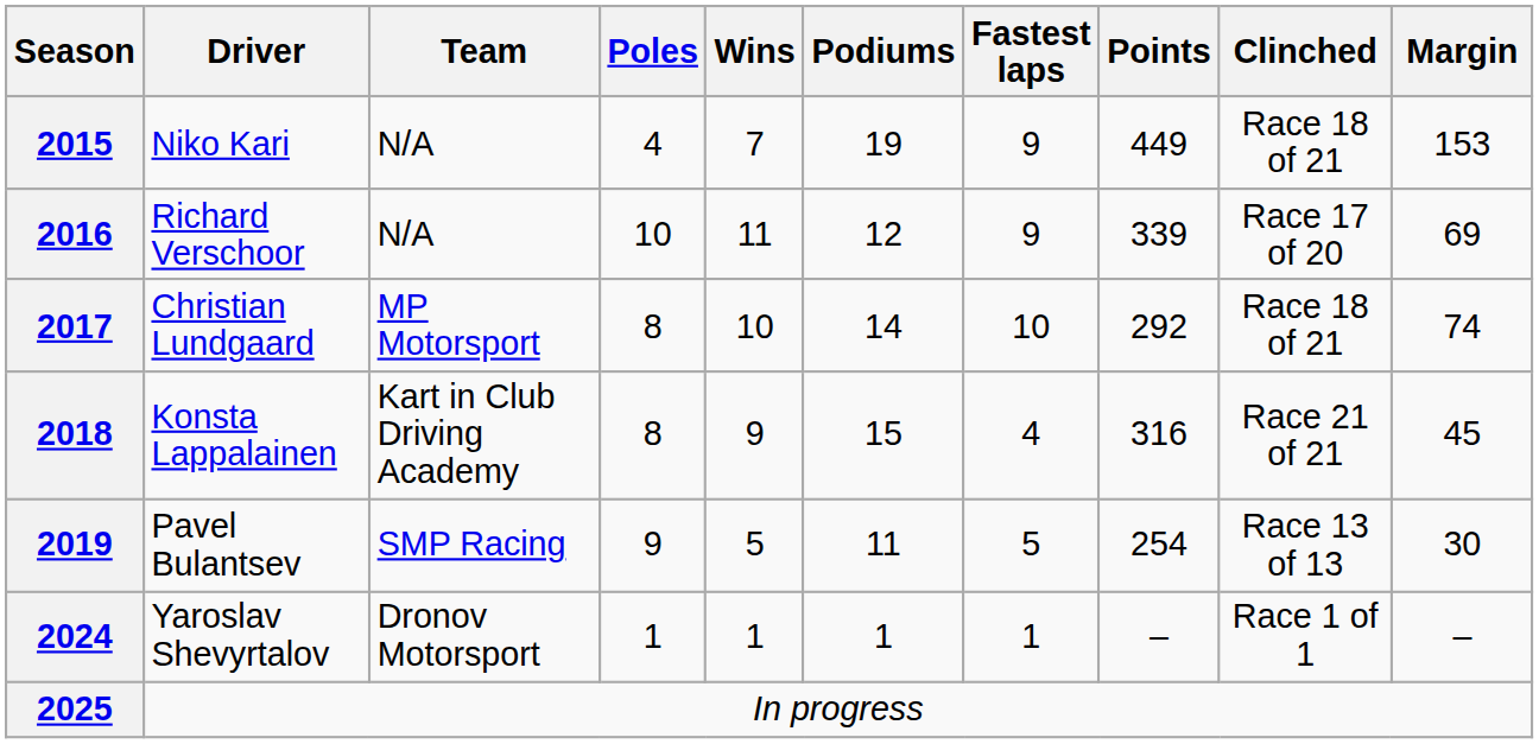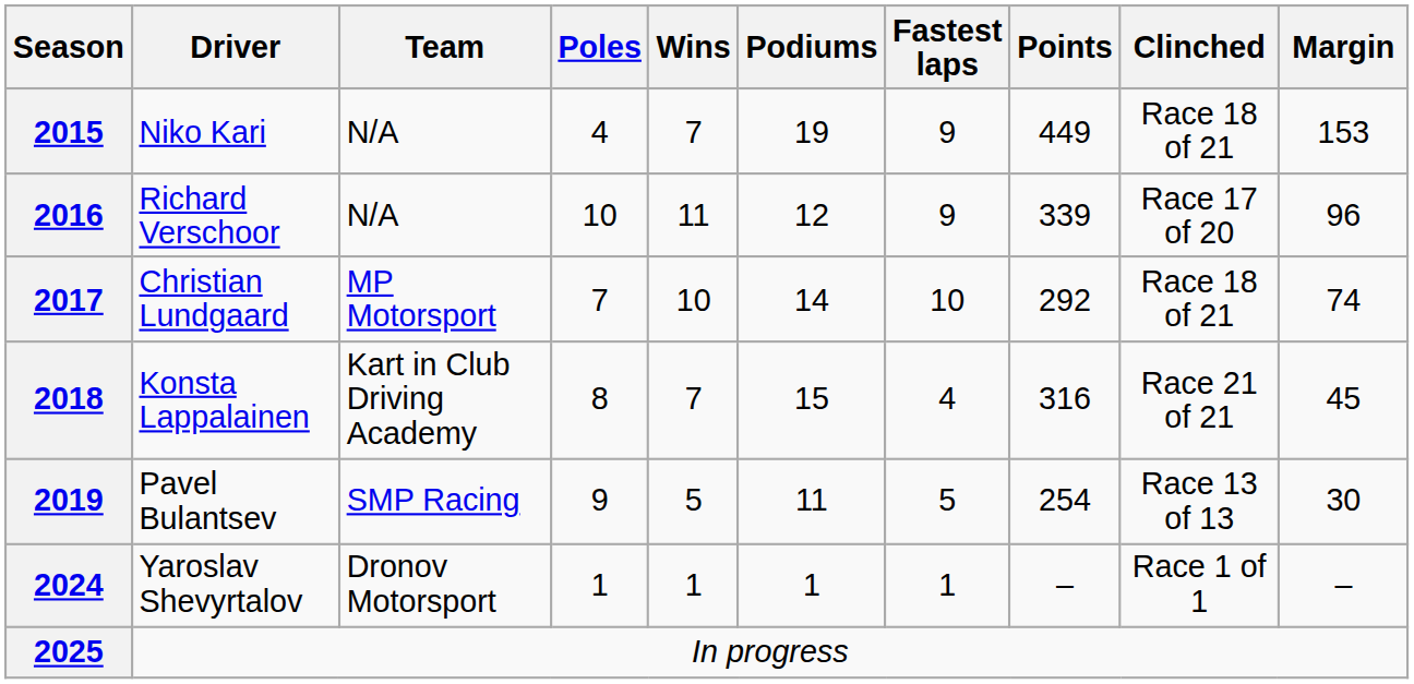2016 | Margin: 69 -> 96
2017 | Poles: 8 -> 7
2018 | Wins: 9 -> 7
